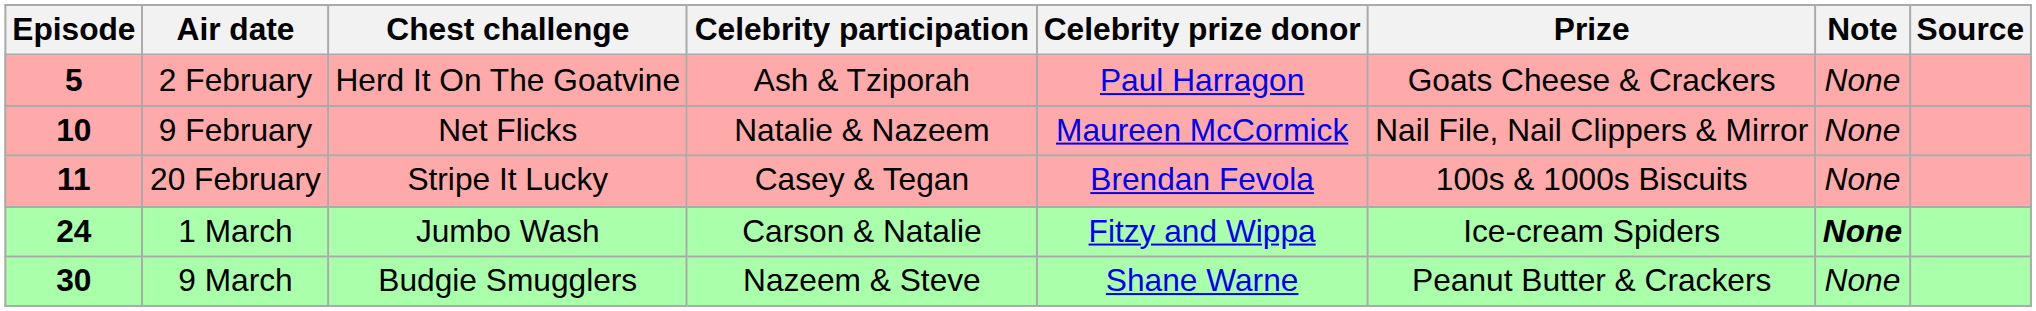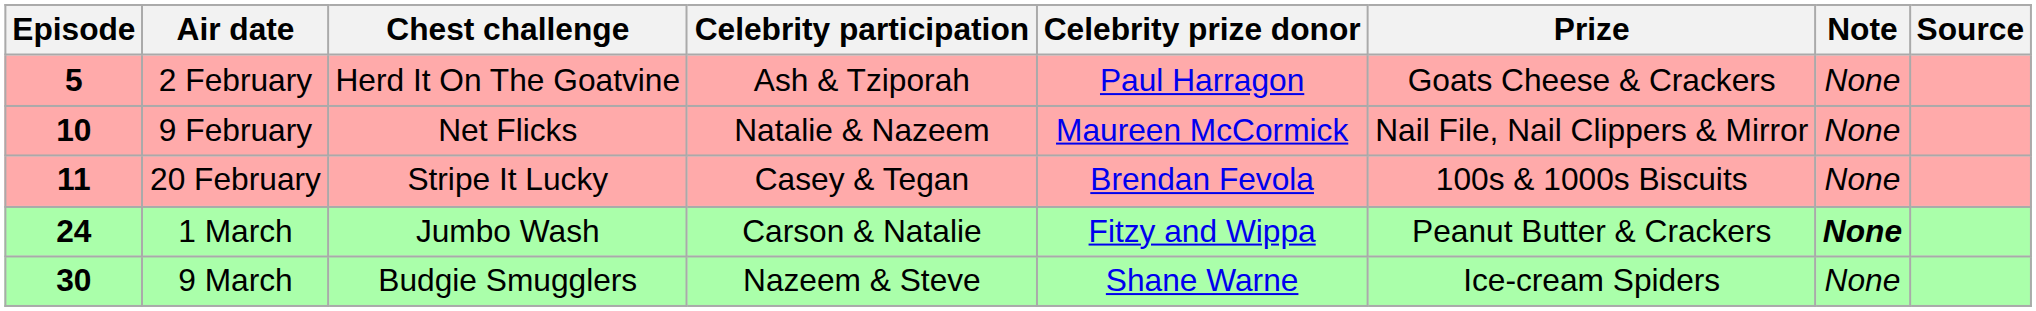1 March | Prize: Ice-cream Spiders -> Peanut Butter & Crackers
9 March | Prize: Peanut Butter & Crackers -> Ice-cream Spiders
